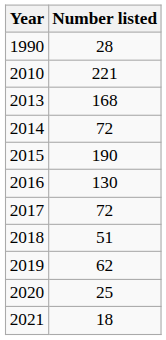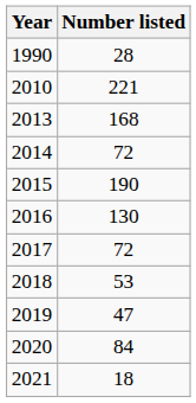2018 | Number listed: 51 -> 53
2019 | Number listed: 62 -> 47
2020 | Number listed: 25 -> 84
